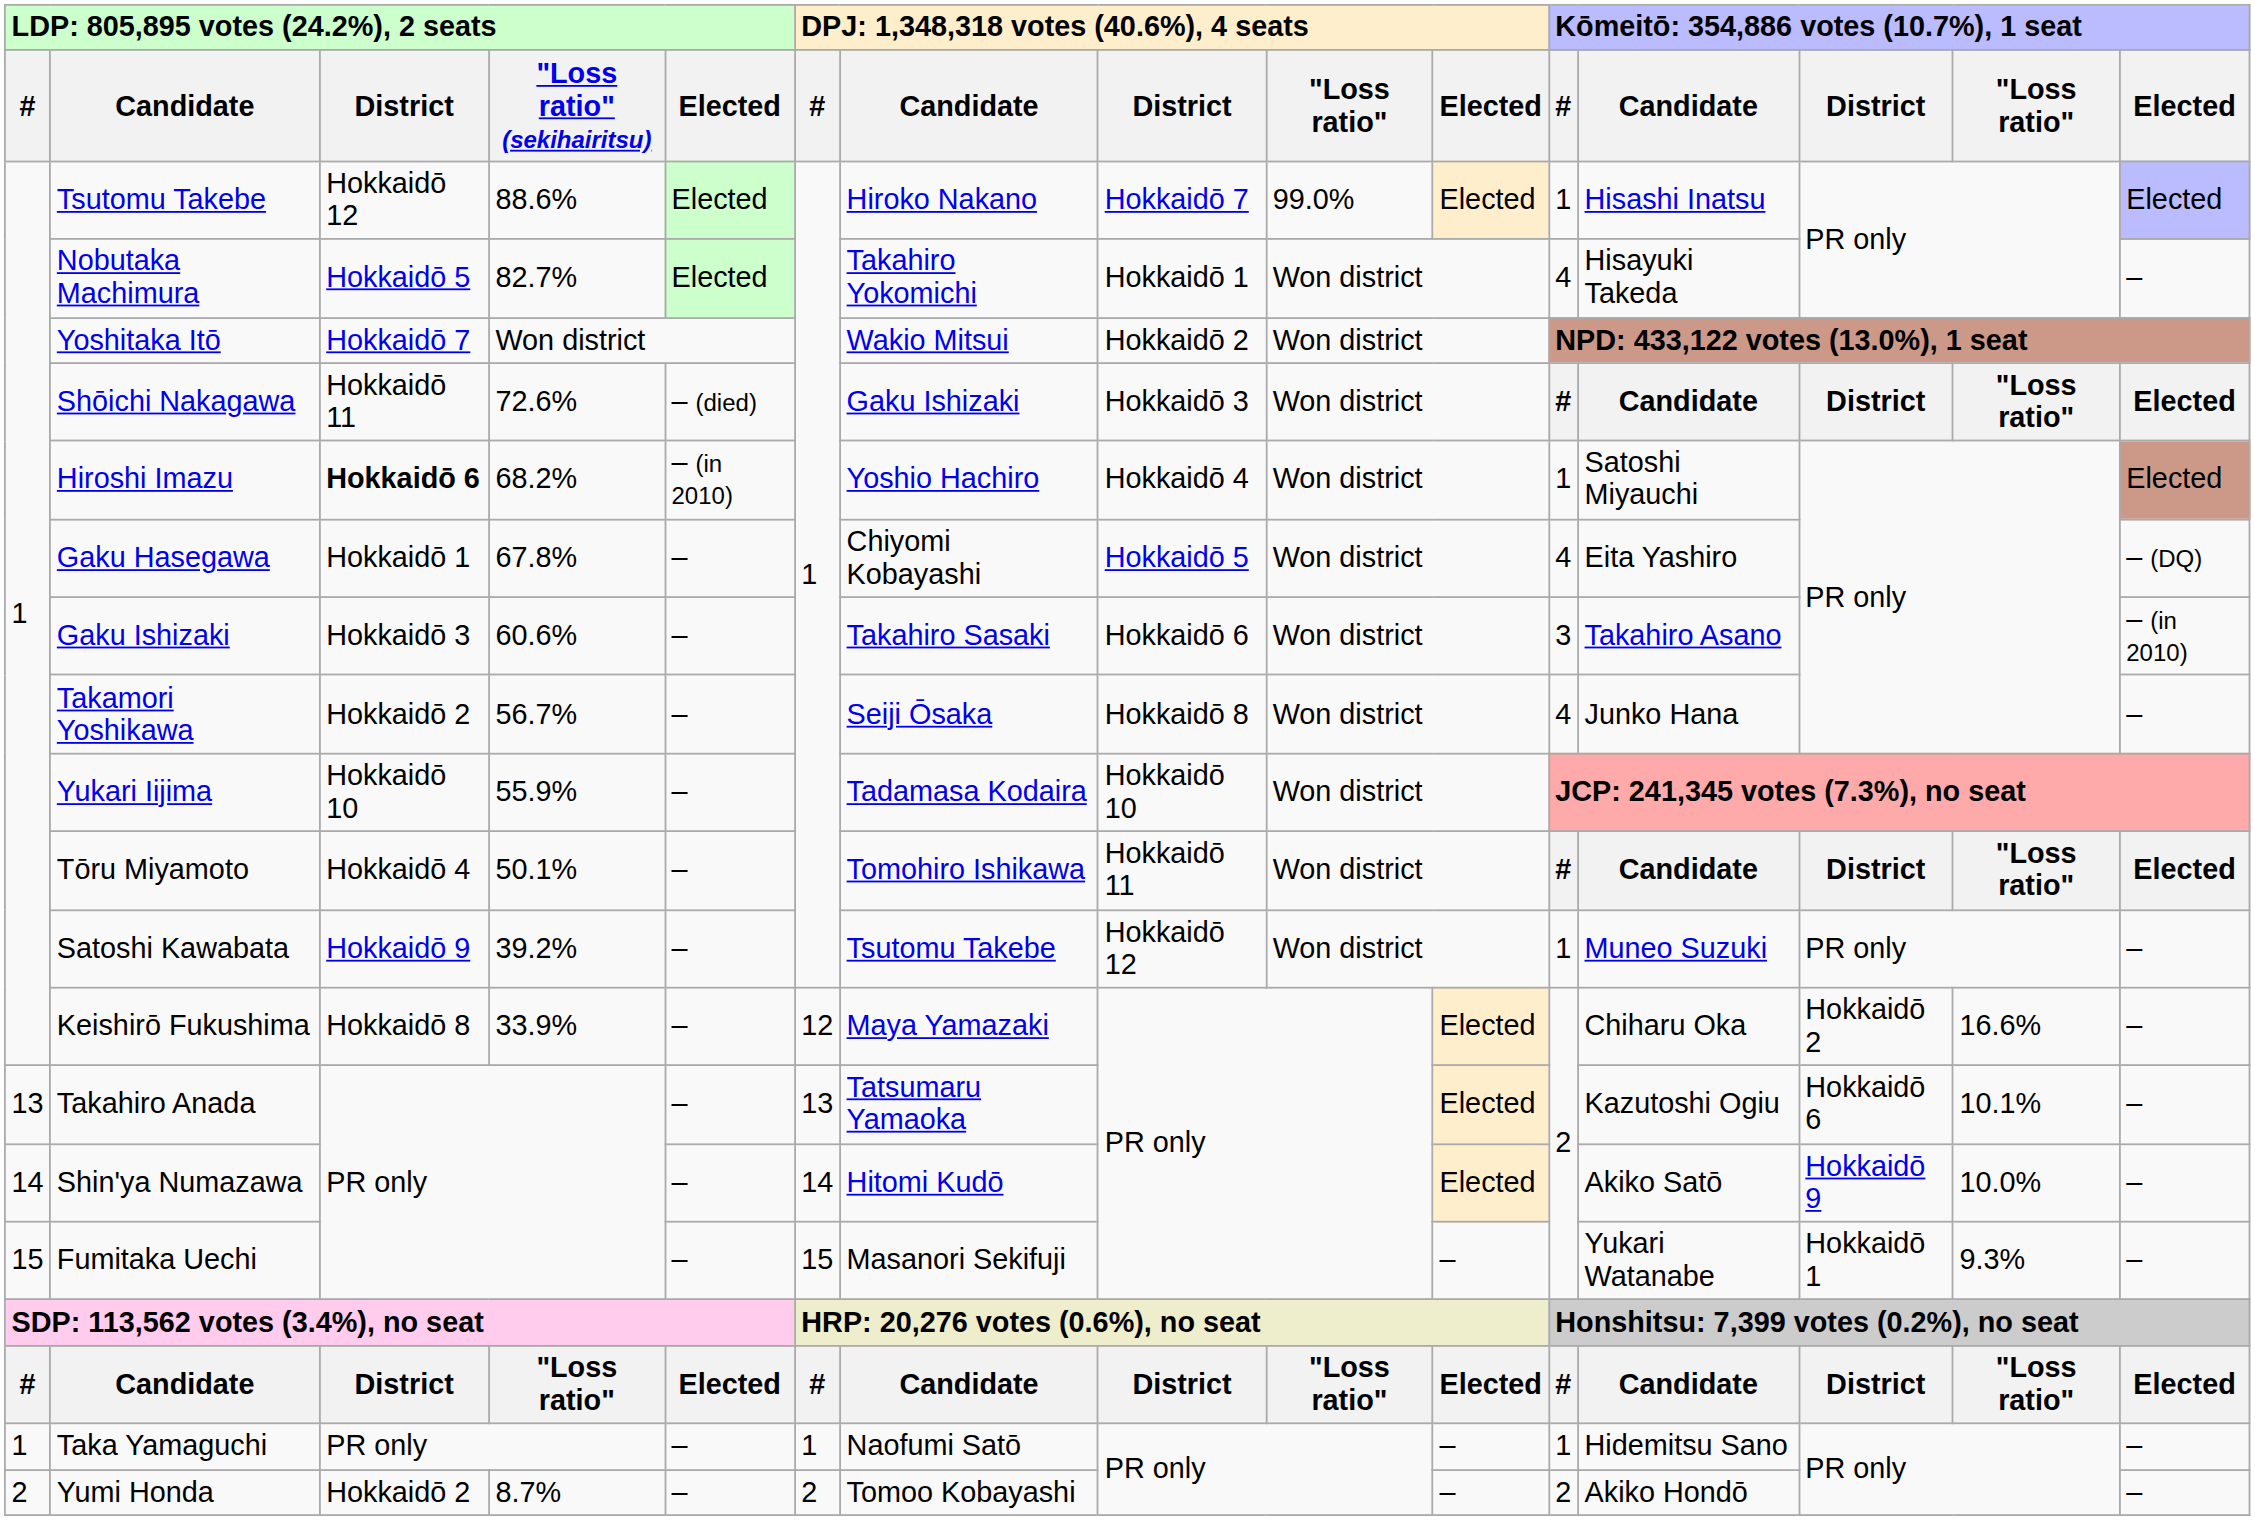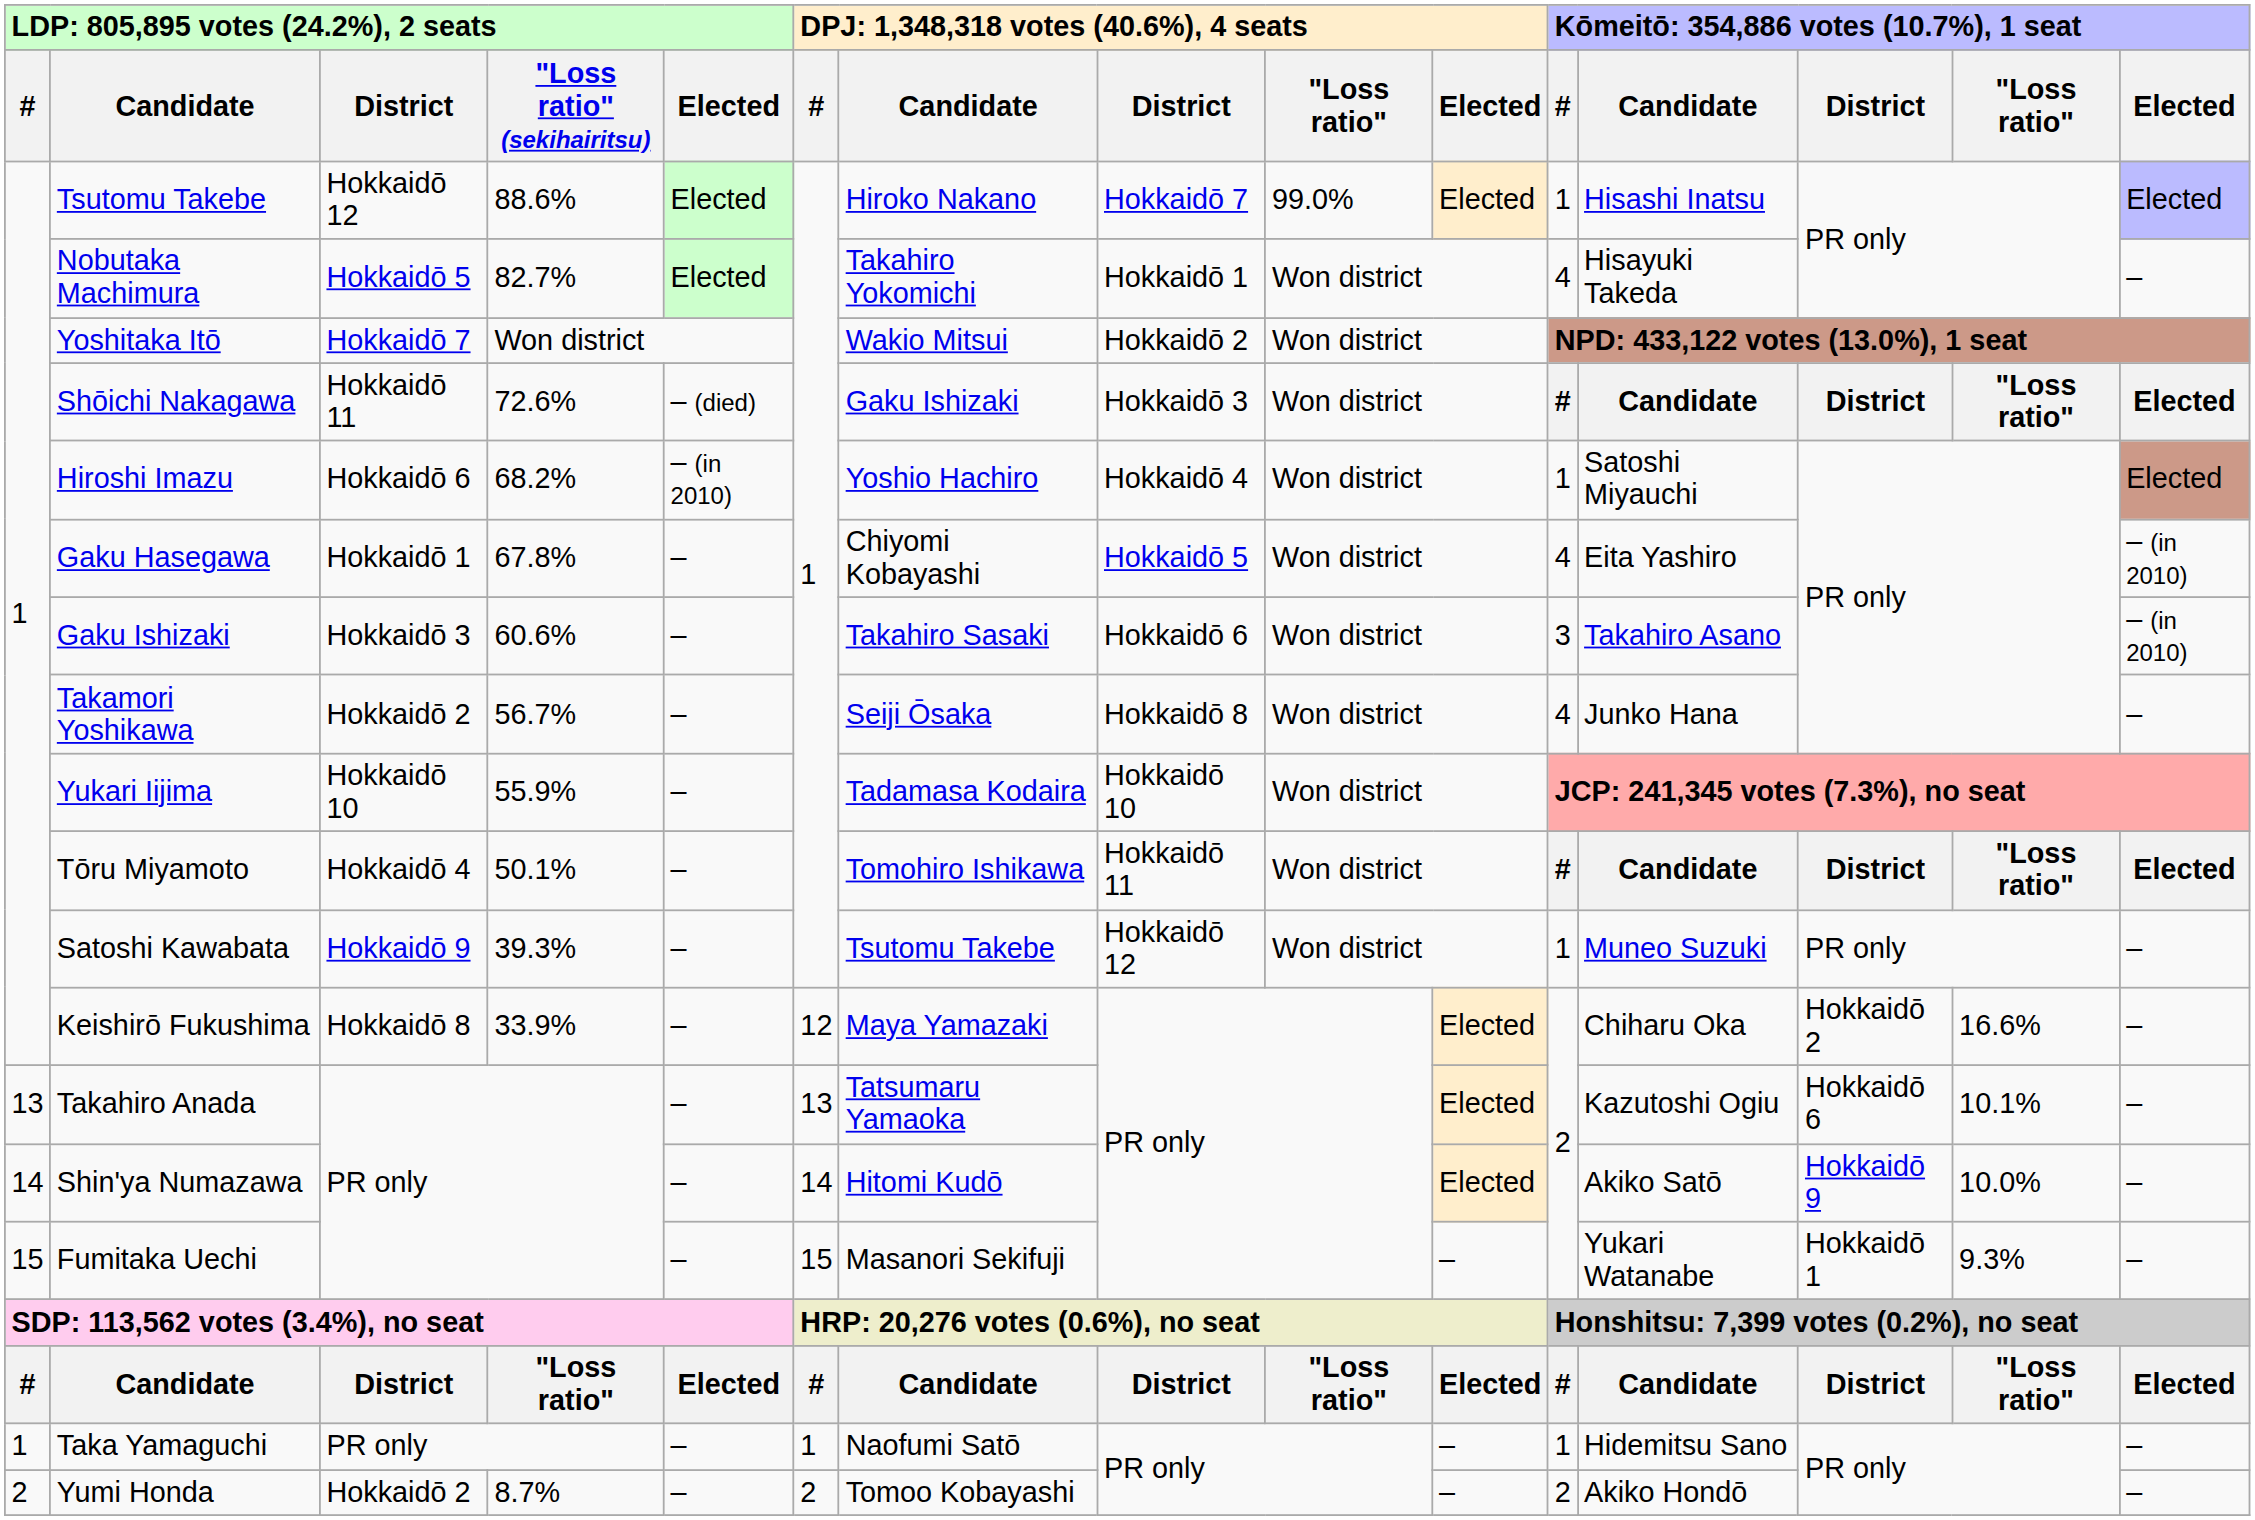Hiroshi Imazu | column 3: bold -> normal
Gaku Hasegawa | column 15: – (DQ) -> – (in 2010)
Satoshi Kawabata | column 4: 39.2% -> 39.3%
